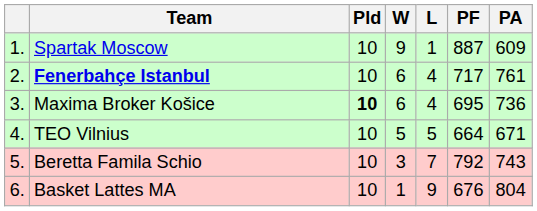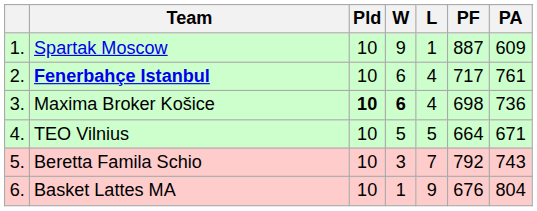Maxima Broker Košice | W: normal -> bold
Maxima Broker Košice | PF: 695 -> 698
